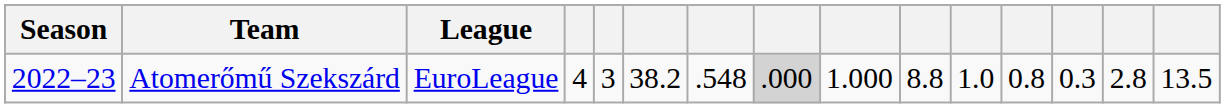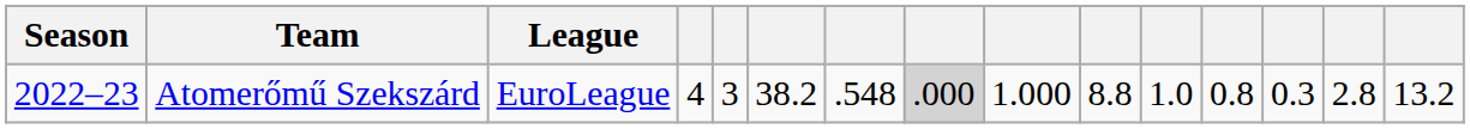Atomerőmű Szekszárd | column 15: 13.5 -> 13.2
